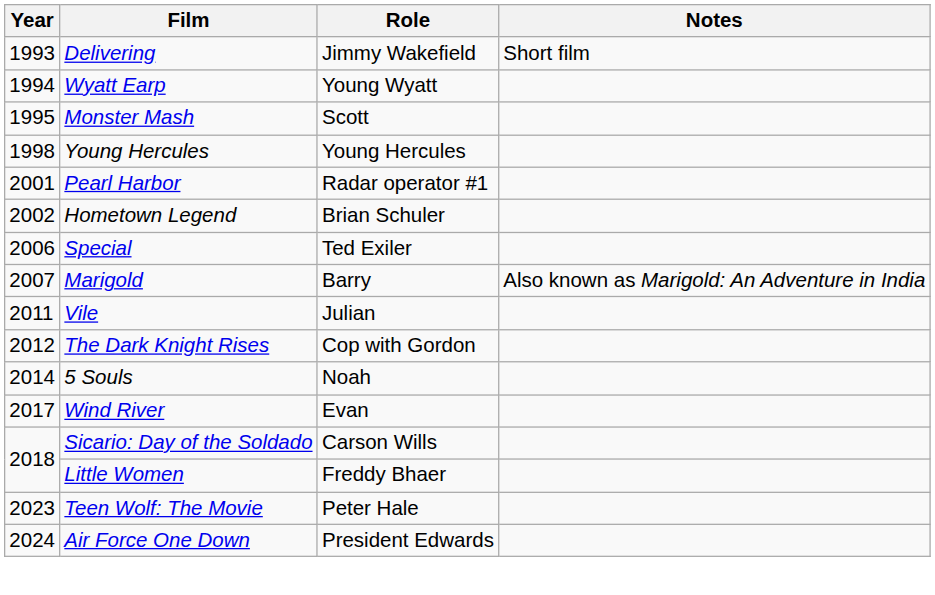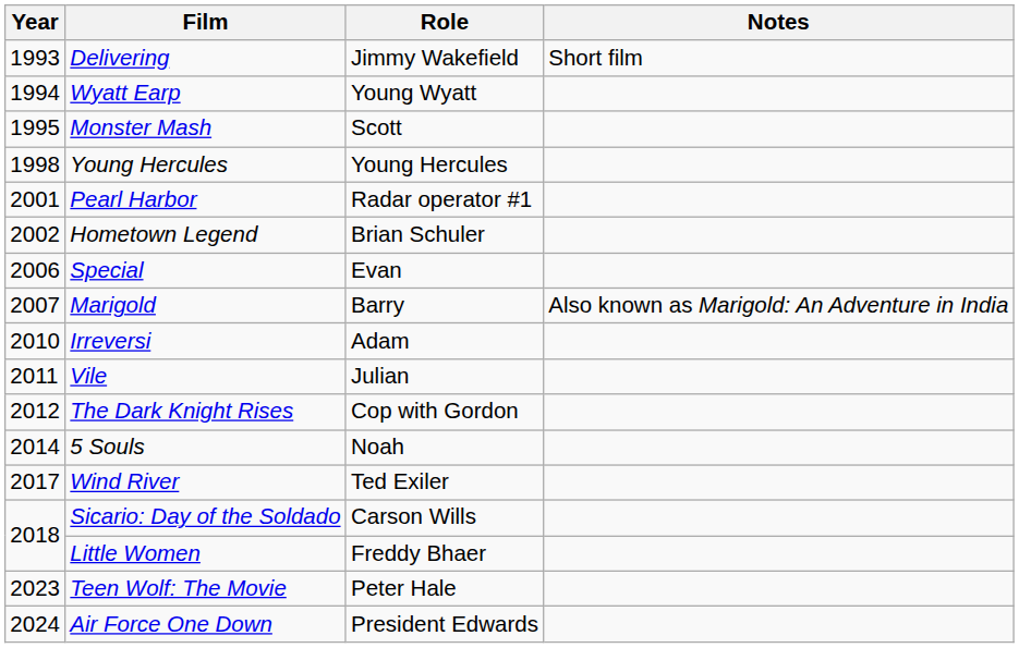Special | Role: Ted Exiler -> Evan
+ row: 2010 | Irreversi | Adam
Wind River | Role: Evan -> Ted Exiler
